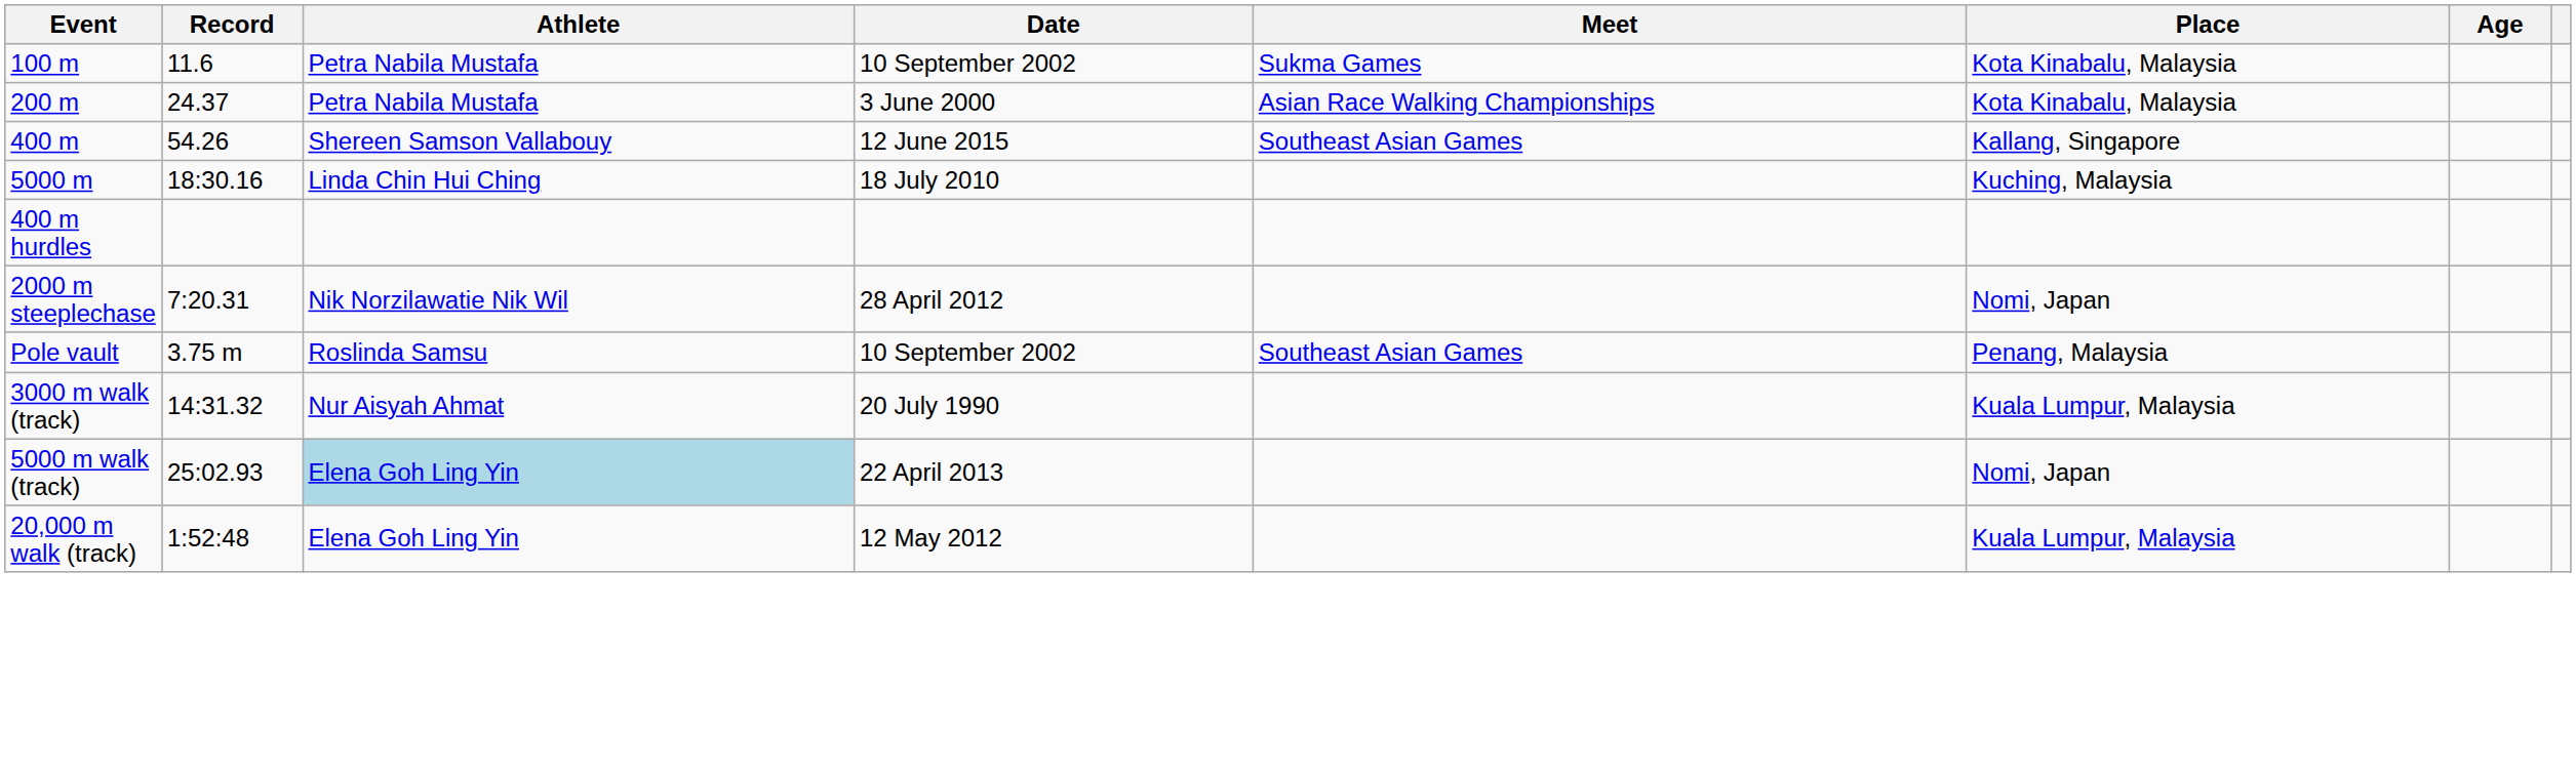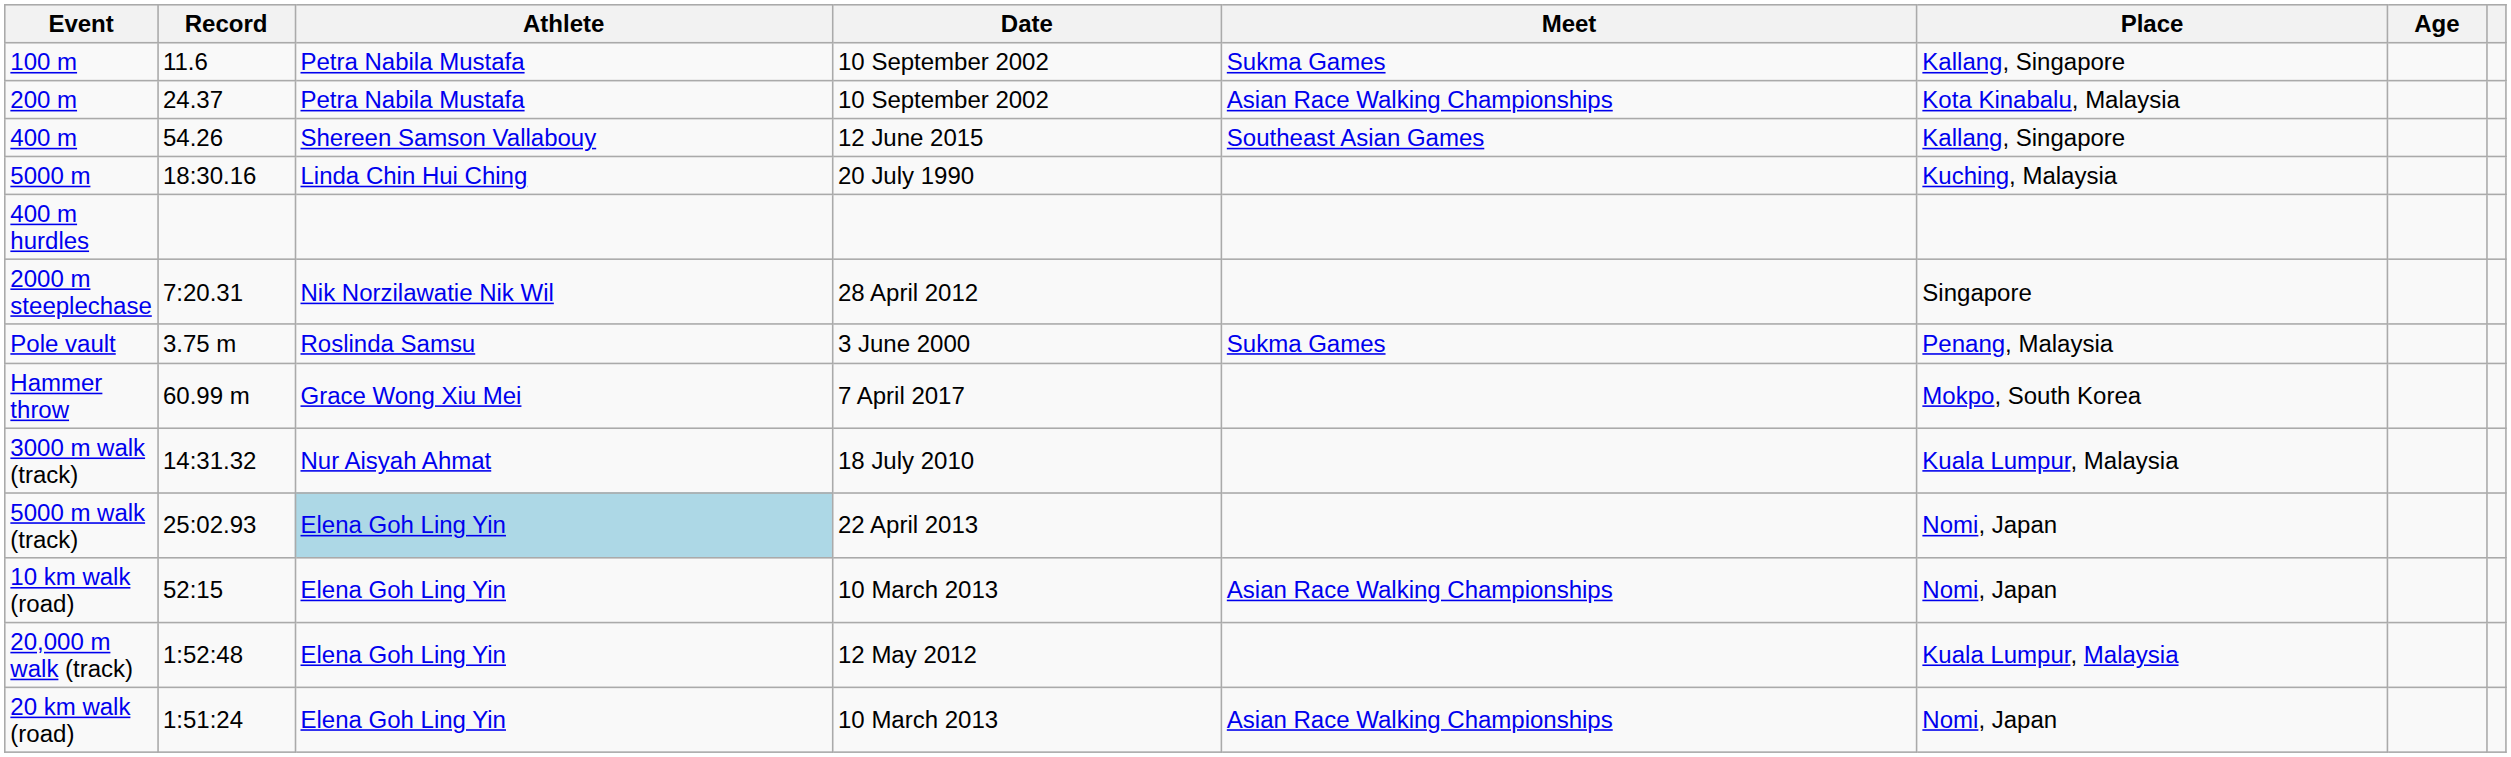100 m | Place: Kota Kinabalu, Malaysia -> Kallang, Singapore
200 m | Date: 3 June 2000 -> 10 September 2002
5000 m | Date: 18 July 2010 -> 20 July 1990
2000 m steeplechase | Place: Nomi, Japan -> Singapore
Pole vault | Date: 10 September 2002 -> 3 June 2000
Pole vault | Meet: Southeast Asian Games -> Sukma Games
+ row: Hammer throw | 60.99 m | Grace Wong Xiu Mei | 7 April 2017 | Mokpo, South Korea
3000 m walk (track) | Date: 20 July 1990 -> 18 July 2010
+ row: 10 km walk (road) | 52:15 | Elena Goh Ling Yin | 10 March 2013 | Asian Race Walking Championships | Nomi, Japan
+ row: 20 km walk (road) | 1:51:24 | Elena Goh Ling Yin | 10 March 2013 | Asian Race Walking Championships | Nomi, Japan
